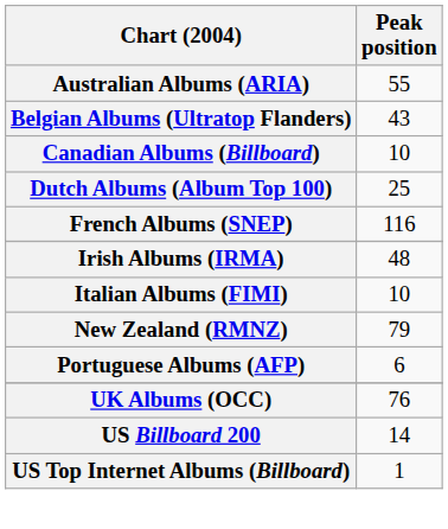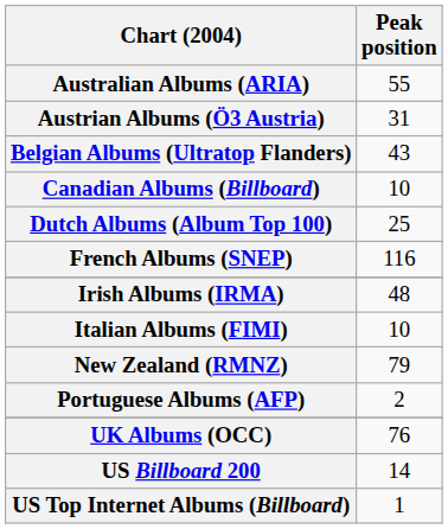+ row: Austrian Albums (Ö3 Austria) | 31
Portuguese Albums (AFP) | Peak position: 6 -> 2
